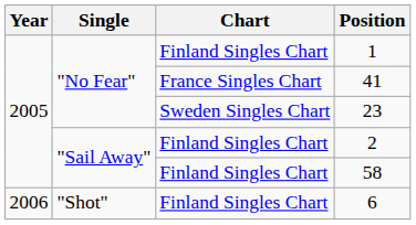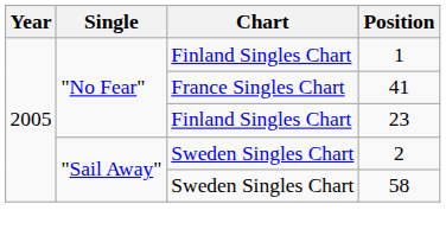23 | Chart: Sweden Singles Chart -> Finland Singles Chart
2 | Chart: Finland Singles Chart -> Sweden Singles Chart
58 | Chart: Finland Singles Chart -> Sweden Singles Chart
- row: 2006 | "Shot" | Finland Singles Chart | 6
